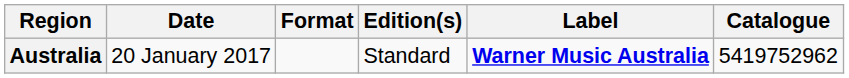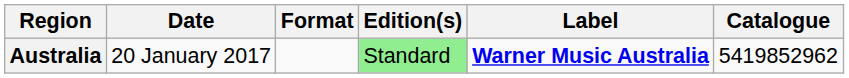Australia | Edition(s): no background -> lightgreen background
Australia | Catalogue: 5419752962 -> 5419852962
